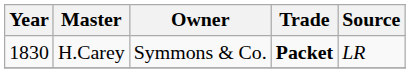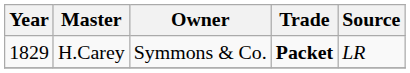H.Carey | Year: 1830 -> 1829
